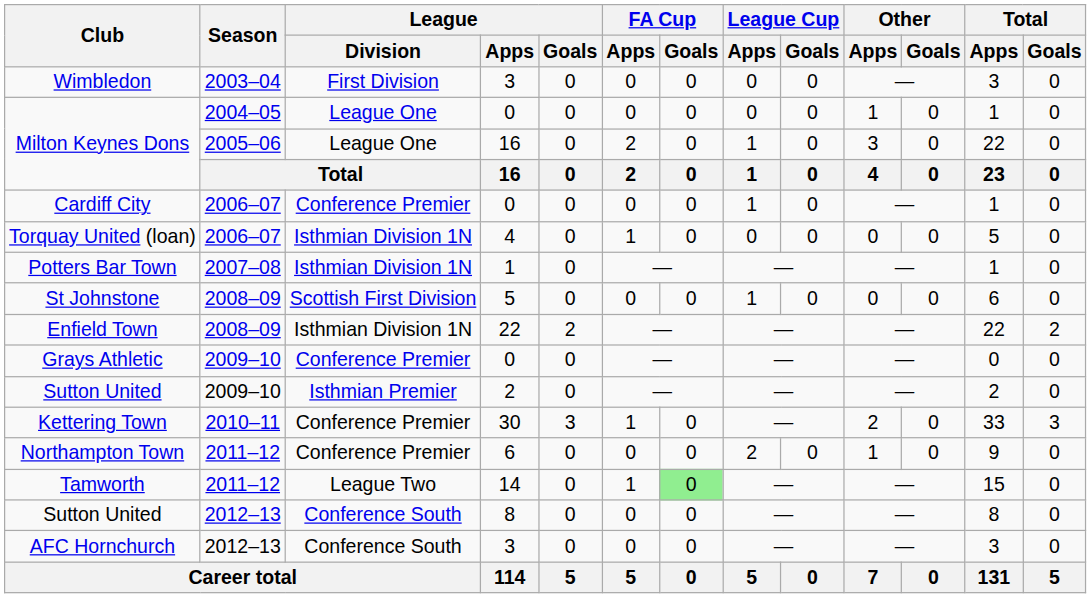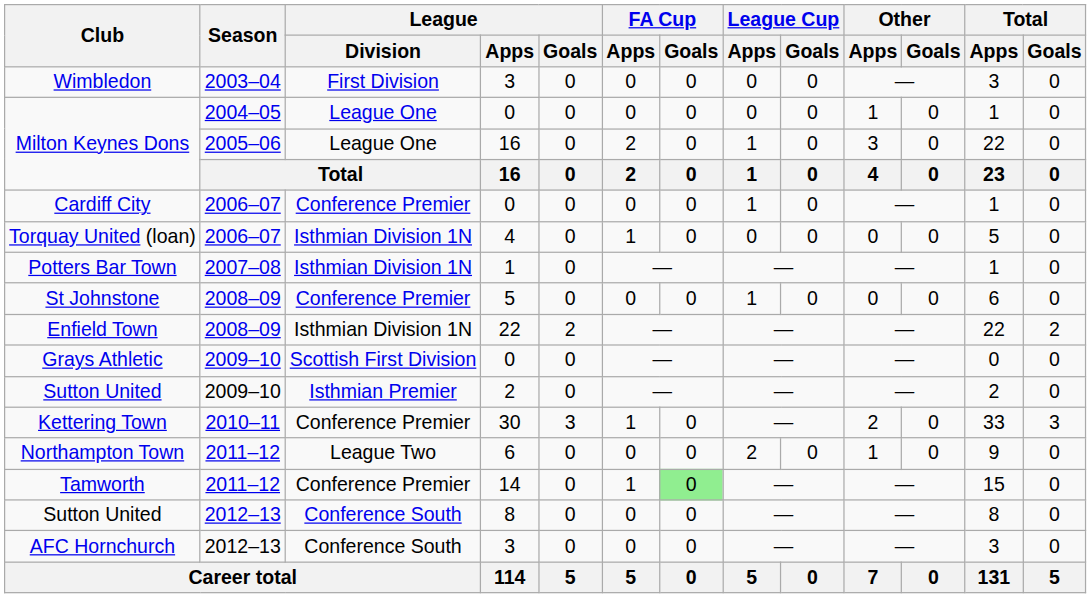St Johnstone | League / Division: Scottish First Division -> Conference Premier
Grays Athletic | League / Division: Conference Premier -> Scottish First Division
Northampton Town | League / Division: Conference Premier -> League Two
Tamworth | League / Division: League Two -> Conference Premier
